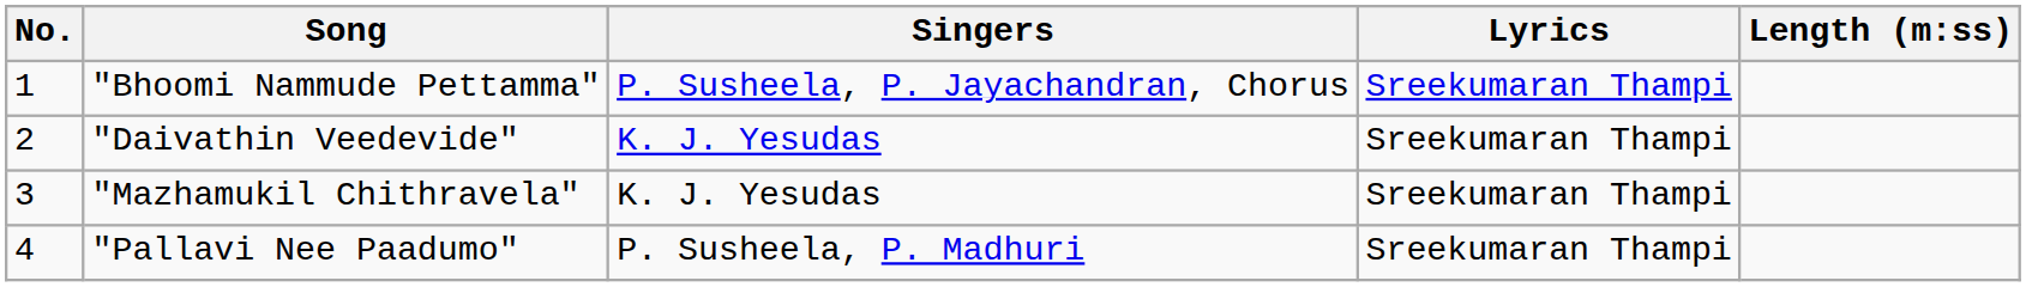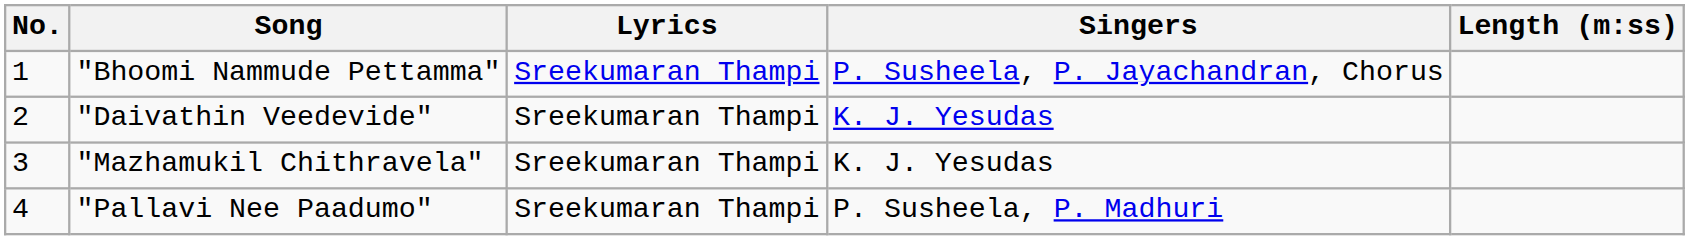columns swapped: Singers <-> Lyrics
